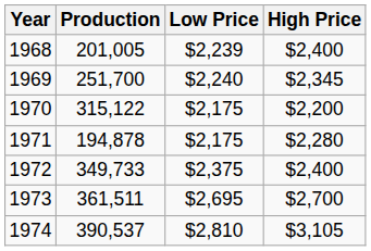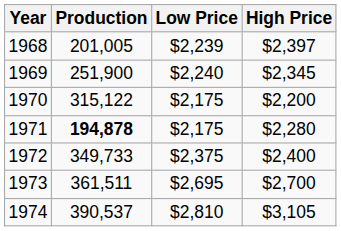1968 | High Price: $2,400 -> $2,397
1969 | Production: 251,700 -> 251,900
1971 | Production: normal -> bold
